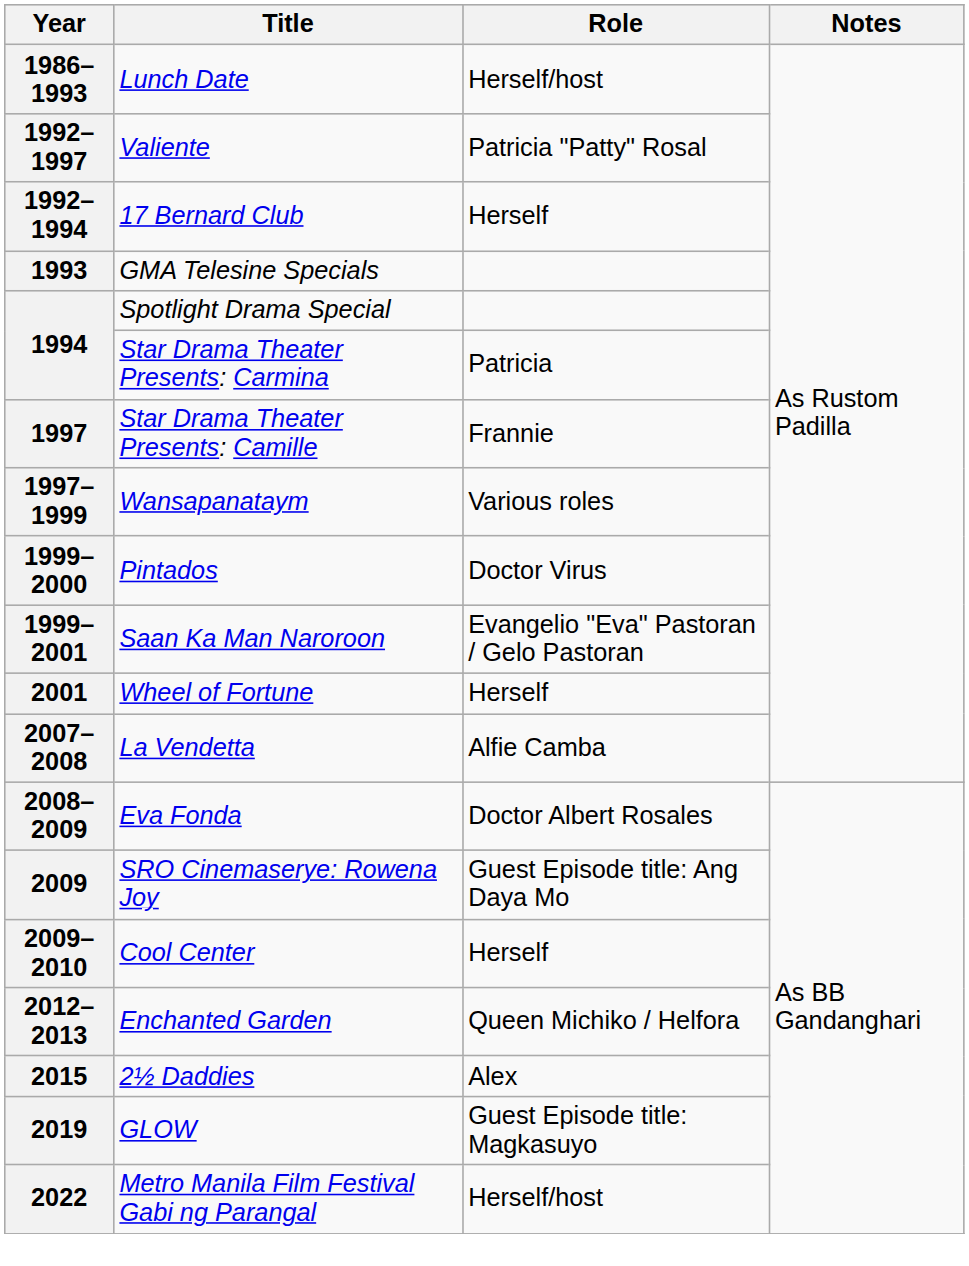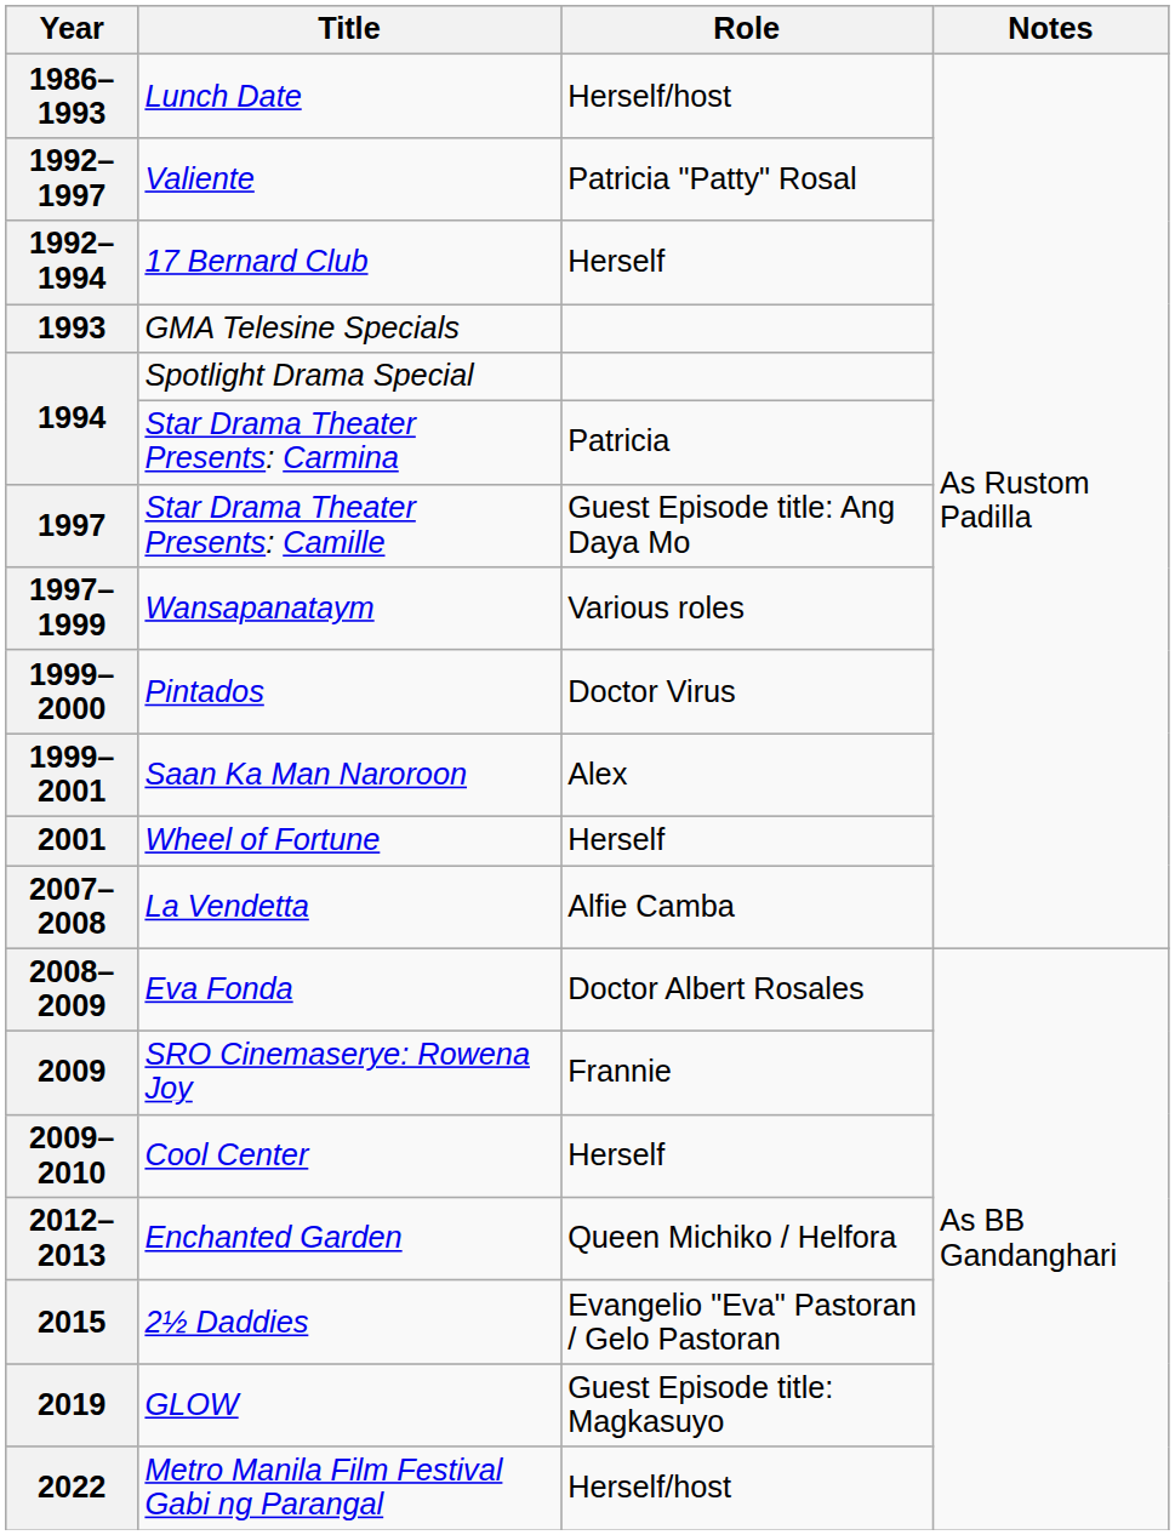1997 | Role: Frannie -> Guest Episode title: Ang Daya Mo
1999–2001 | Role: Evangelio "Eva" Pastoran / Gelo Pastoran -> Alex
2009 | Role: Guest Episode title: Ang Daya Mo -> Frannie
2015 | Role: Alex -> Evangelio "Eva" Pastoran / Gelo Pastoran
